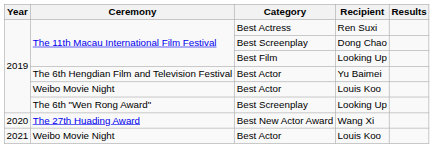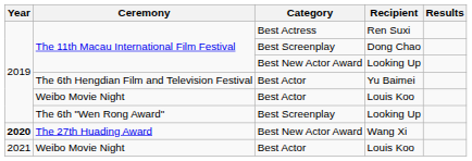The 11th Macau International Film Festival / Looking Up | Category: Best Film -> Best New Actor Award
Wang Xi | Year: normal -> bold
